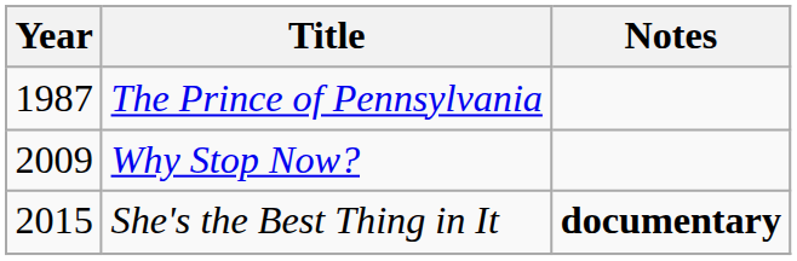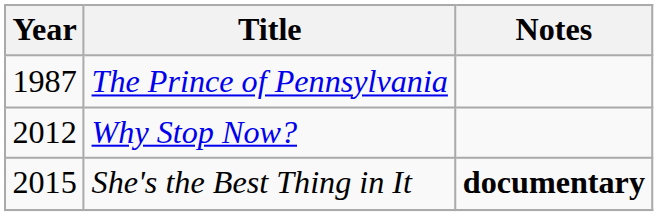Why Stop Now? | Year: 2009 -> 2012
